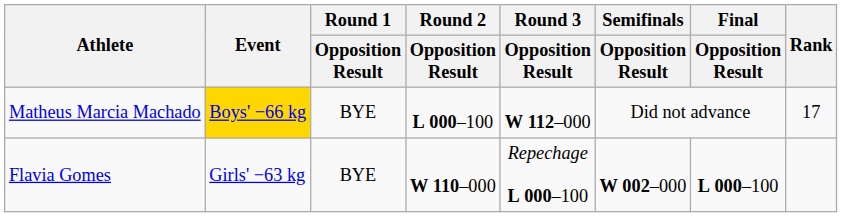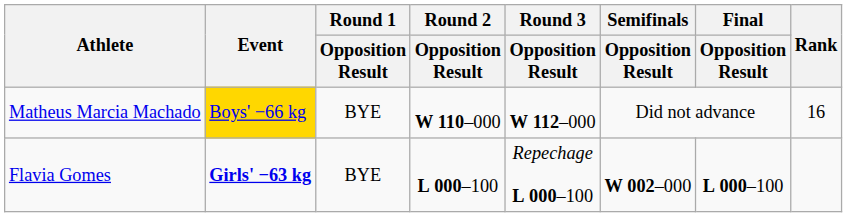Matheus Marcia Machado | Round 2 / Opposition Result: L 000–100 -> W 110–000
Matheus Marcia Machado | Rank: 17 -> 16
Flavia Gomes | Event: normal -> bold
Flavia Gomes | Round 2 / Opposition Result: W 110–000 -> L 000–100
